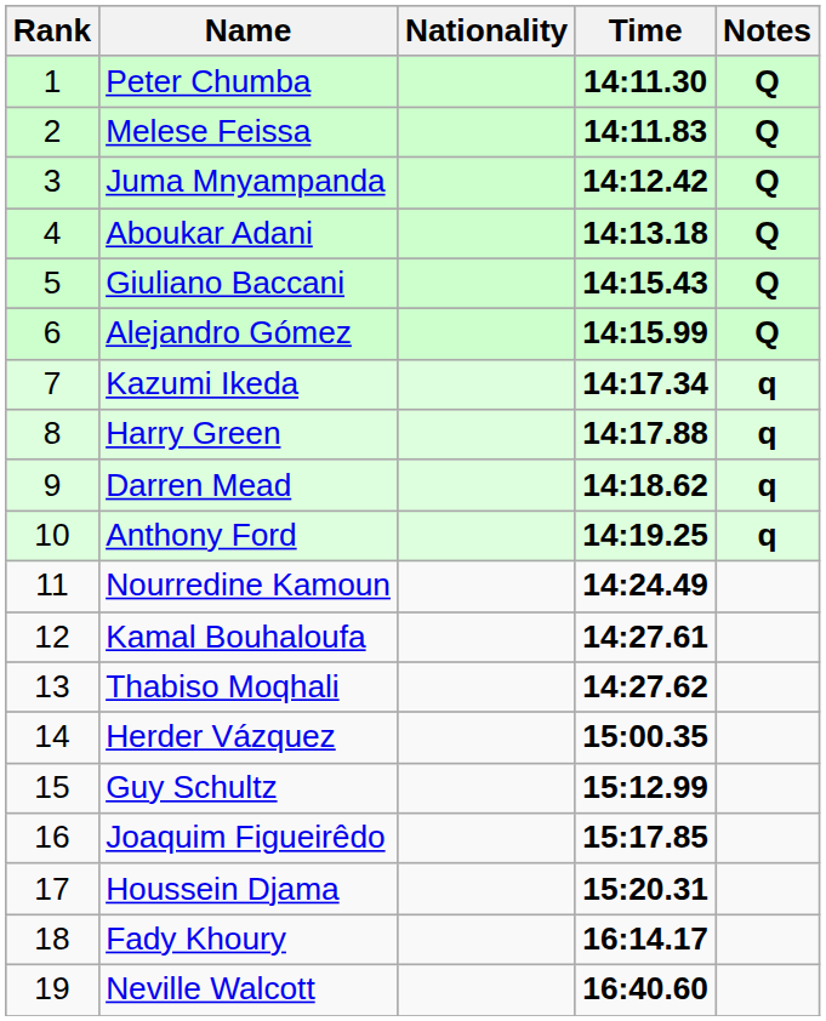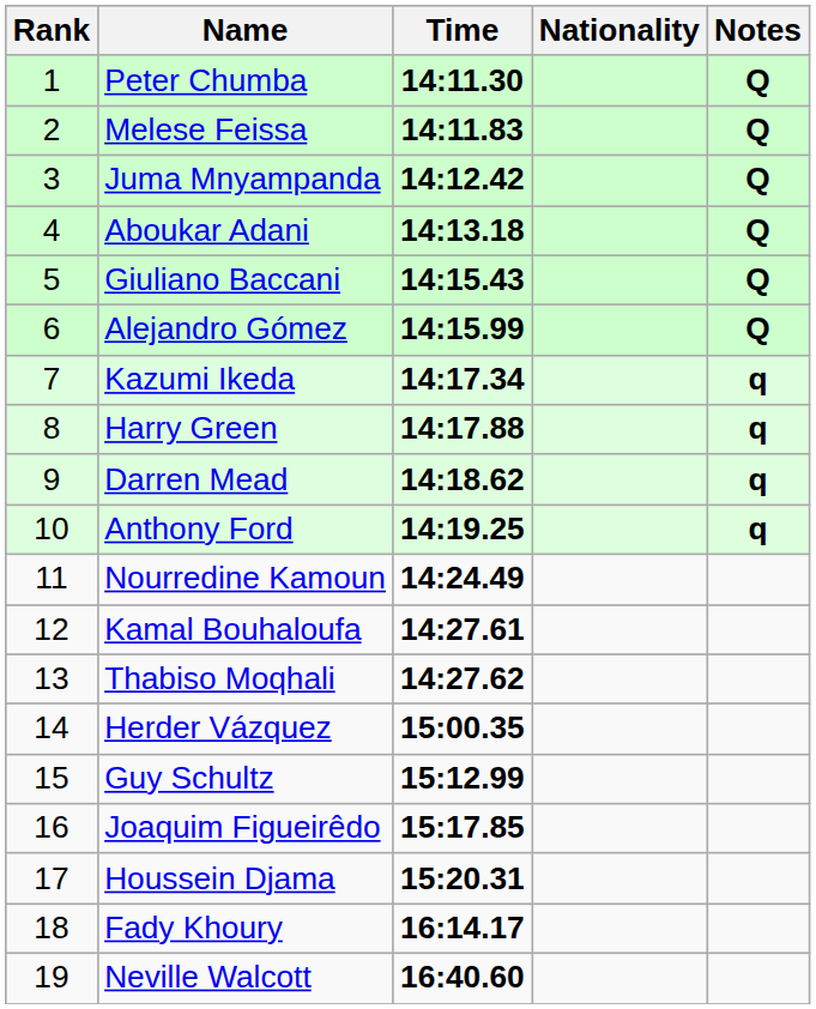columns swapped: Nationality <-> Time
